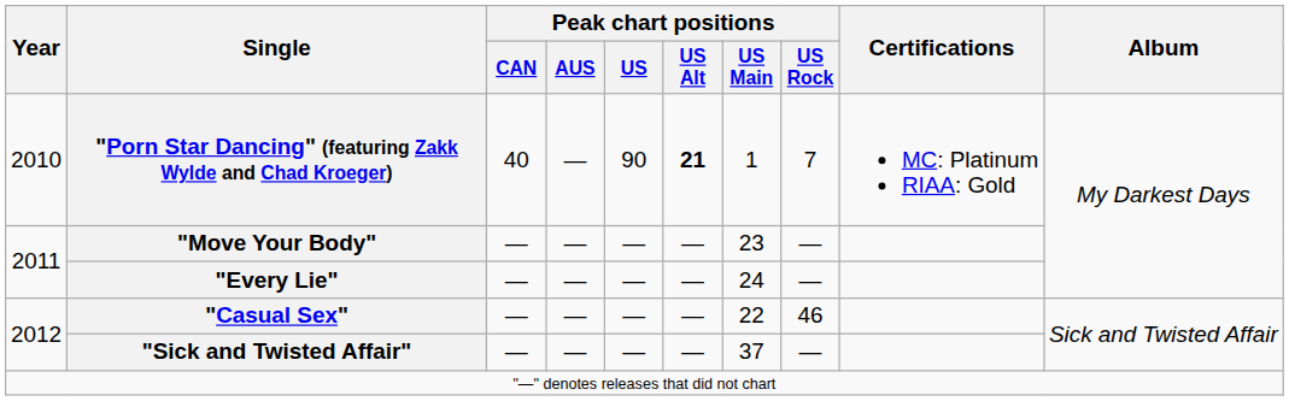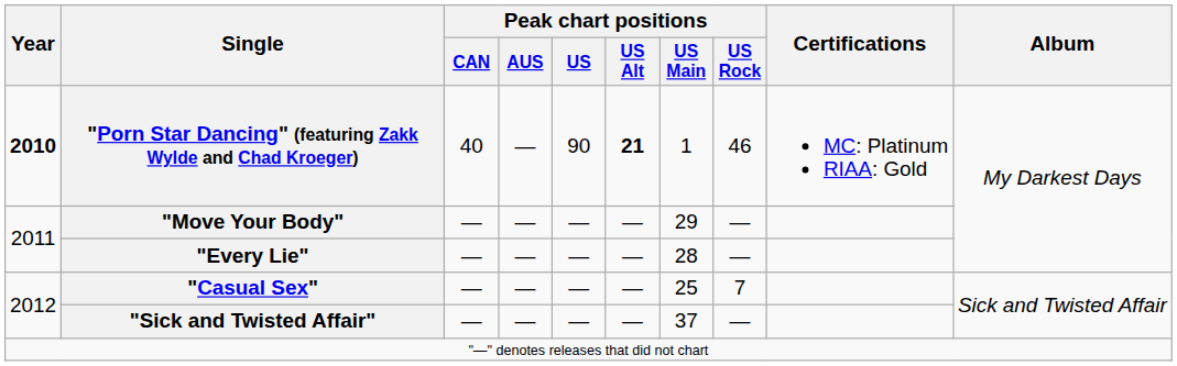"Porn Star Dancing" (featuring Zakk Wylde and Chad Kroeger) | Year: normal -> bold
"Porn Star Dancing" (featuring Zakk Wylde and Chad Kroeger) | Peak chart positions / US Rock: 7 -> 46
"Move Your Body" | Peak chart positions / US Main: 23 -> 29
"Every Lie" | Peak chart positions / US Main: 24 -> 28
"Casual Sex" | Peak chart positions / US Main: 22 -> 25
"Casual Sex" | Peak chart positions / US Rock: 46 -> 7
